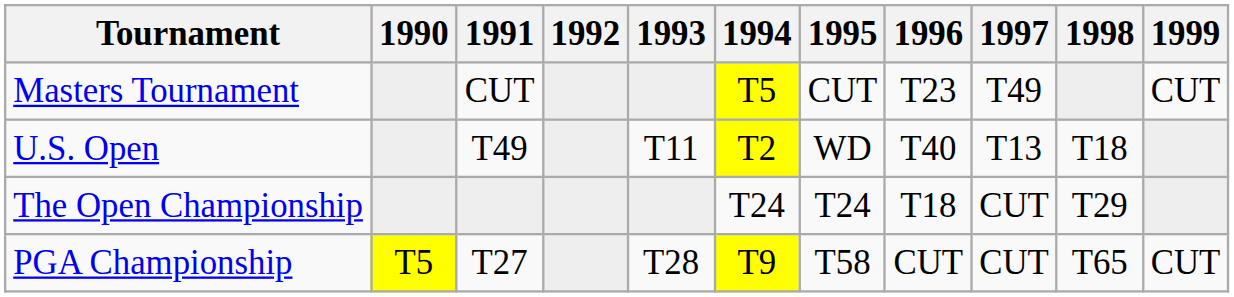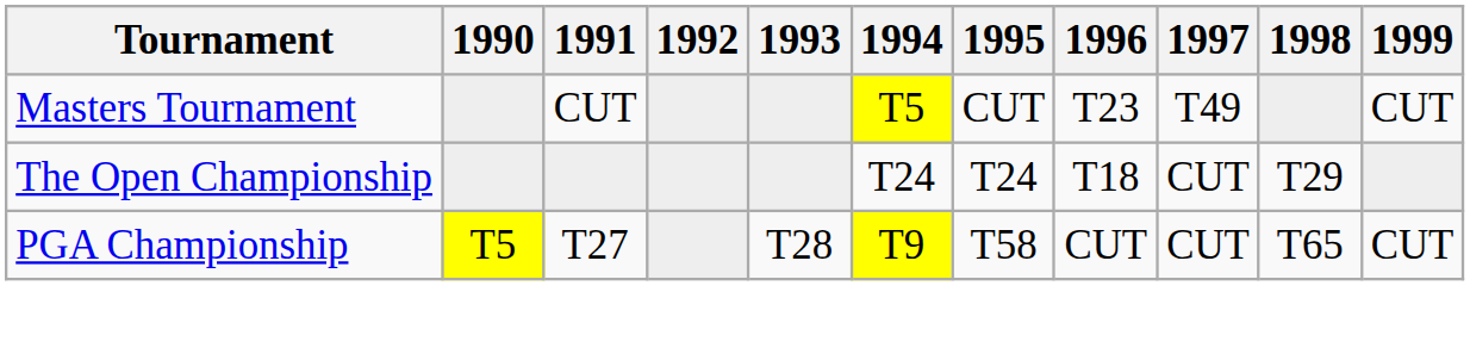- row: U.S. Open | T49 | T11 | T2 | WD | T40 | T13 | T18
